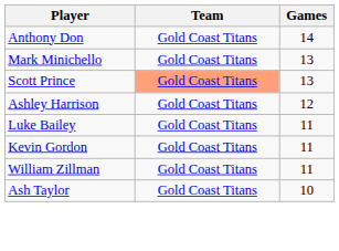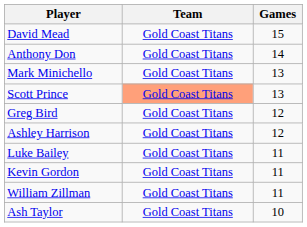+ row: David Mead | Gold Coast Titans | 15
+ row: Greg Bird | Gold Coast Titans | 12
